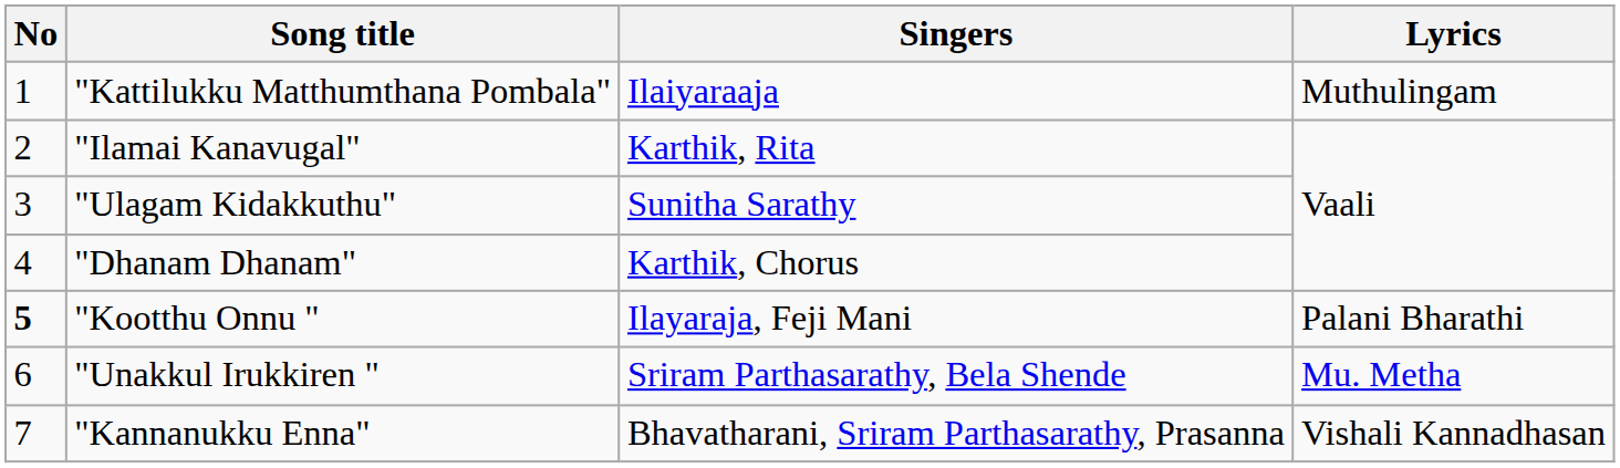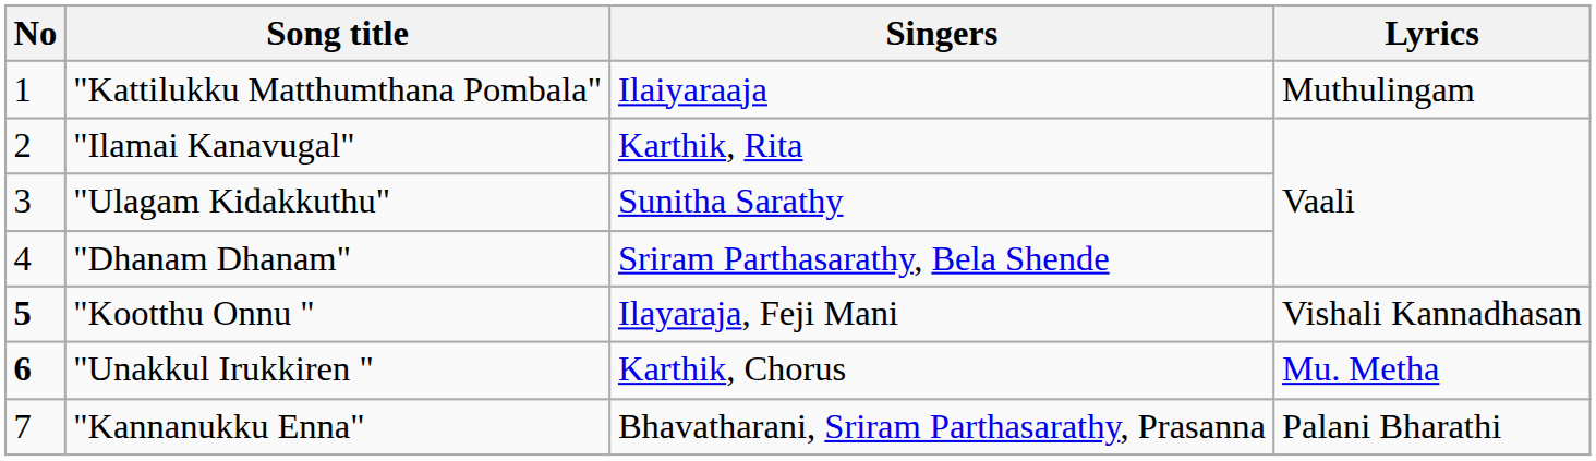"Dhanam Dhanam" | Singers: Karthik, Chorus -> Sriram Parthasarathy, Bela Shende
"Kootthu Onnu " | Lyrics: Palani Bharathi -> Vishali Kannadhasan
"Unakkul Irukkiren " | No: normal -> bold
"Unakkul Irukkiren " | Singers: Sriram Parthasarathy, Bela Shende -> Karthik, Chorus
"Kannanukku Enna" | Lyrics: Vishali Kannadhasan -> Palani Bharathi
